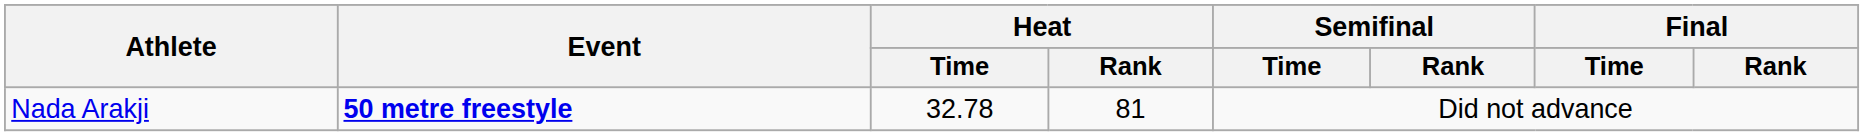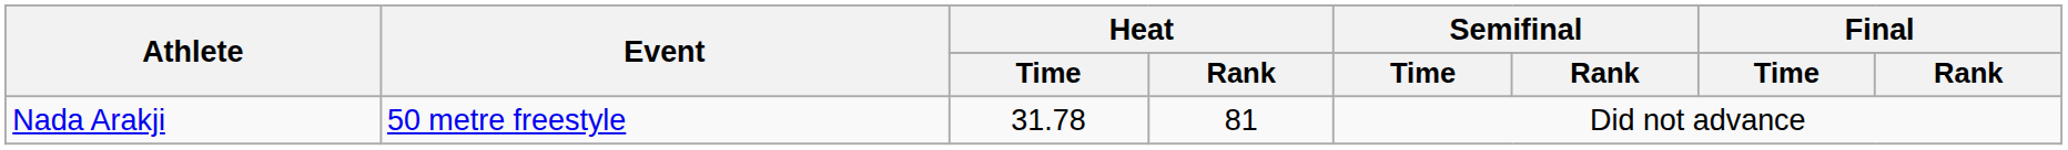Nada Arakji | Event: bold -> normal
Nada Arakji | Heat / Time: 32.78 -> 31.78
